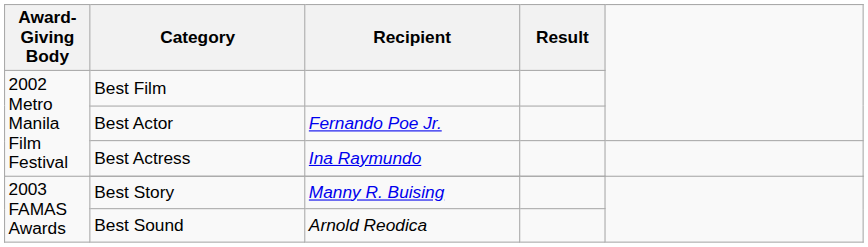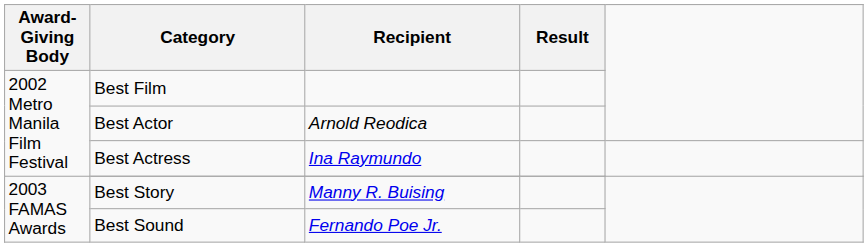Best Actor | Recipient: Fernando Poe Jr. -> Arnold Reodica
Best Sound | Recipient: Arnold Reodica -> Fernando Poe Jr.
